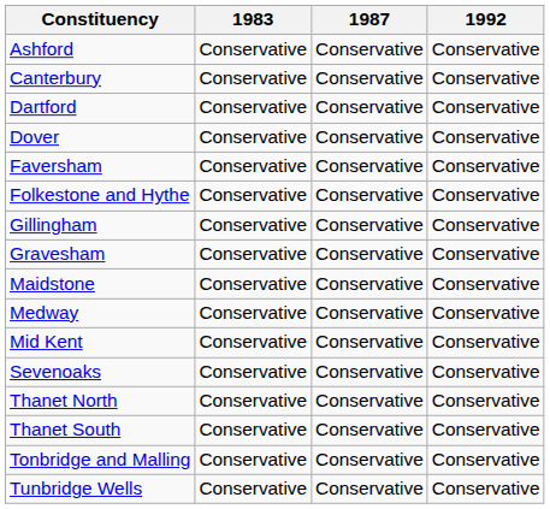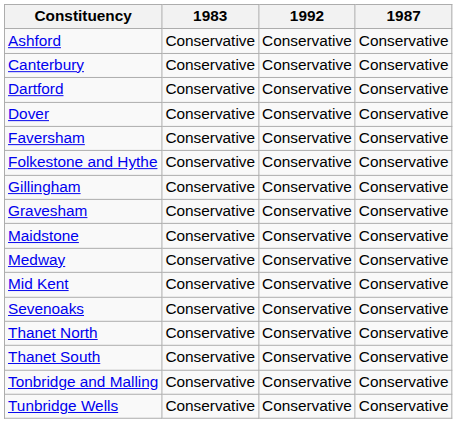columns swapped: 1987 <-> 1992
